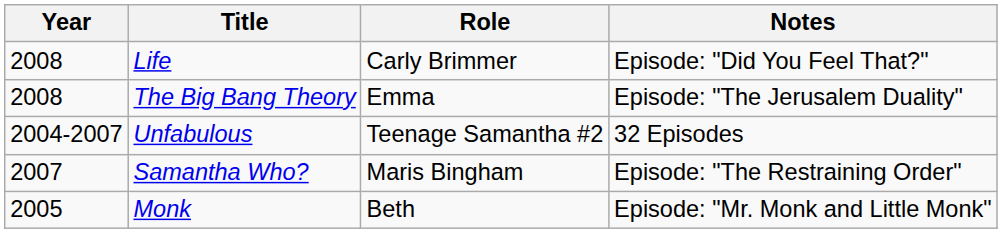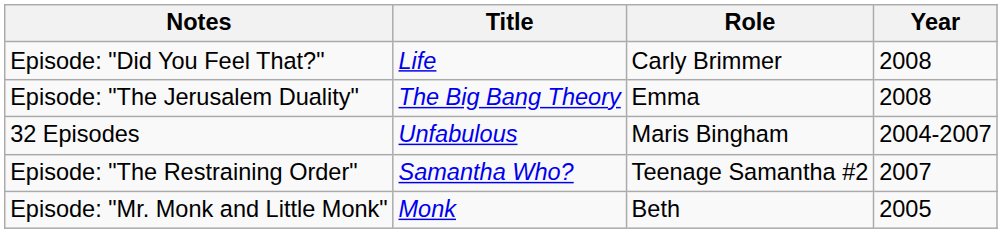columns swapped: Year <-> Notes
Unfabulous | Role: Teenage Samantha #2 -> Maris Bingham
Samantha Who? | Role: Maris Bingham -> Teenage Samantha #2
